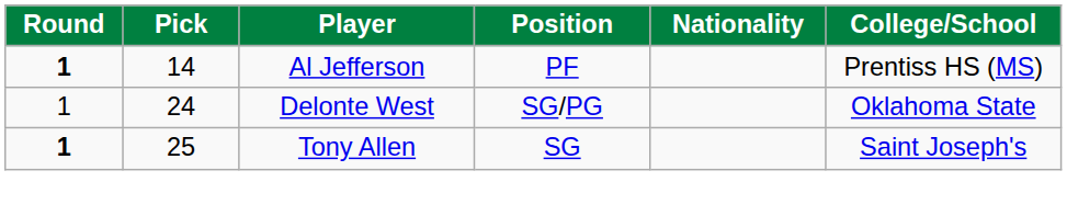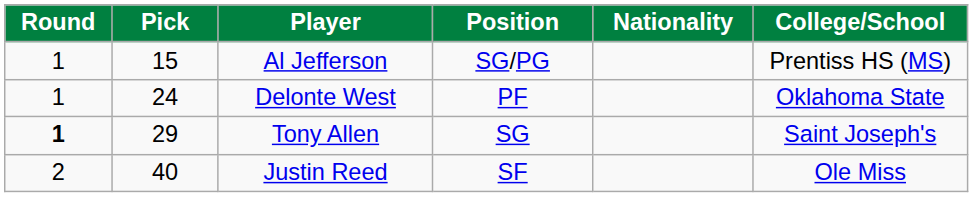Al Jefferson | Round: bold -> normal
Al Jefferson | Pick: 14 -> 15
Al Jefferson | Position: PF -> SG/PG
Delonte West | Position: SG/PG -> PF
Tony Allen | Pick: 25 -> 29
+ row: 2 | 40 | Justin Reed | SF | Ole Miss
